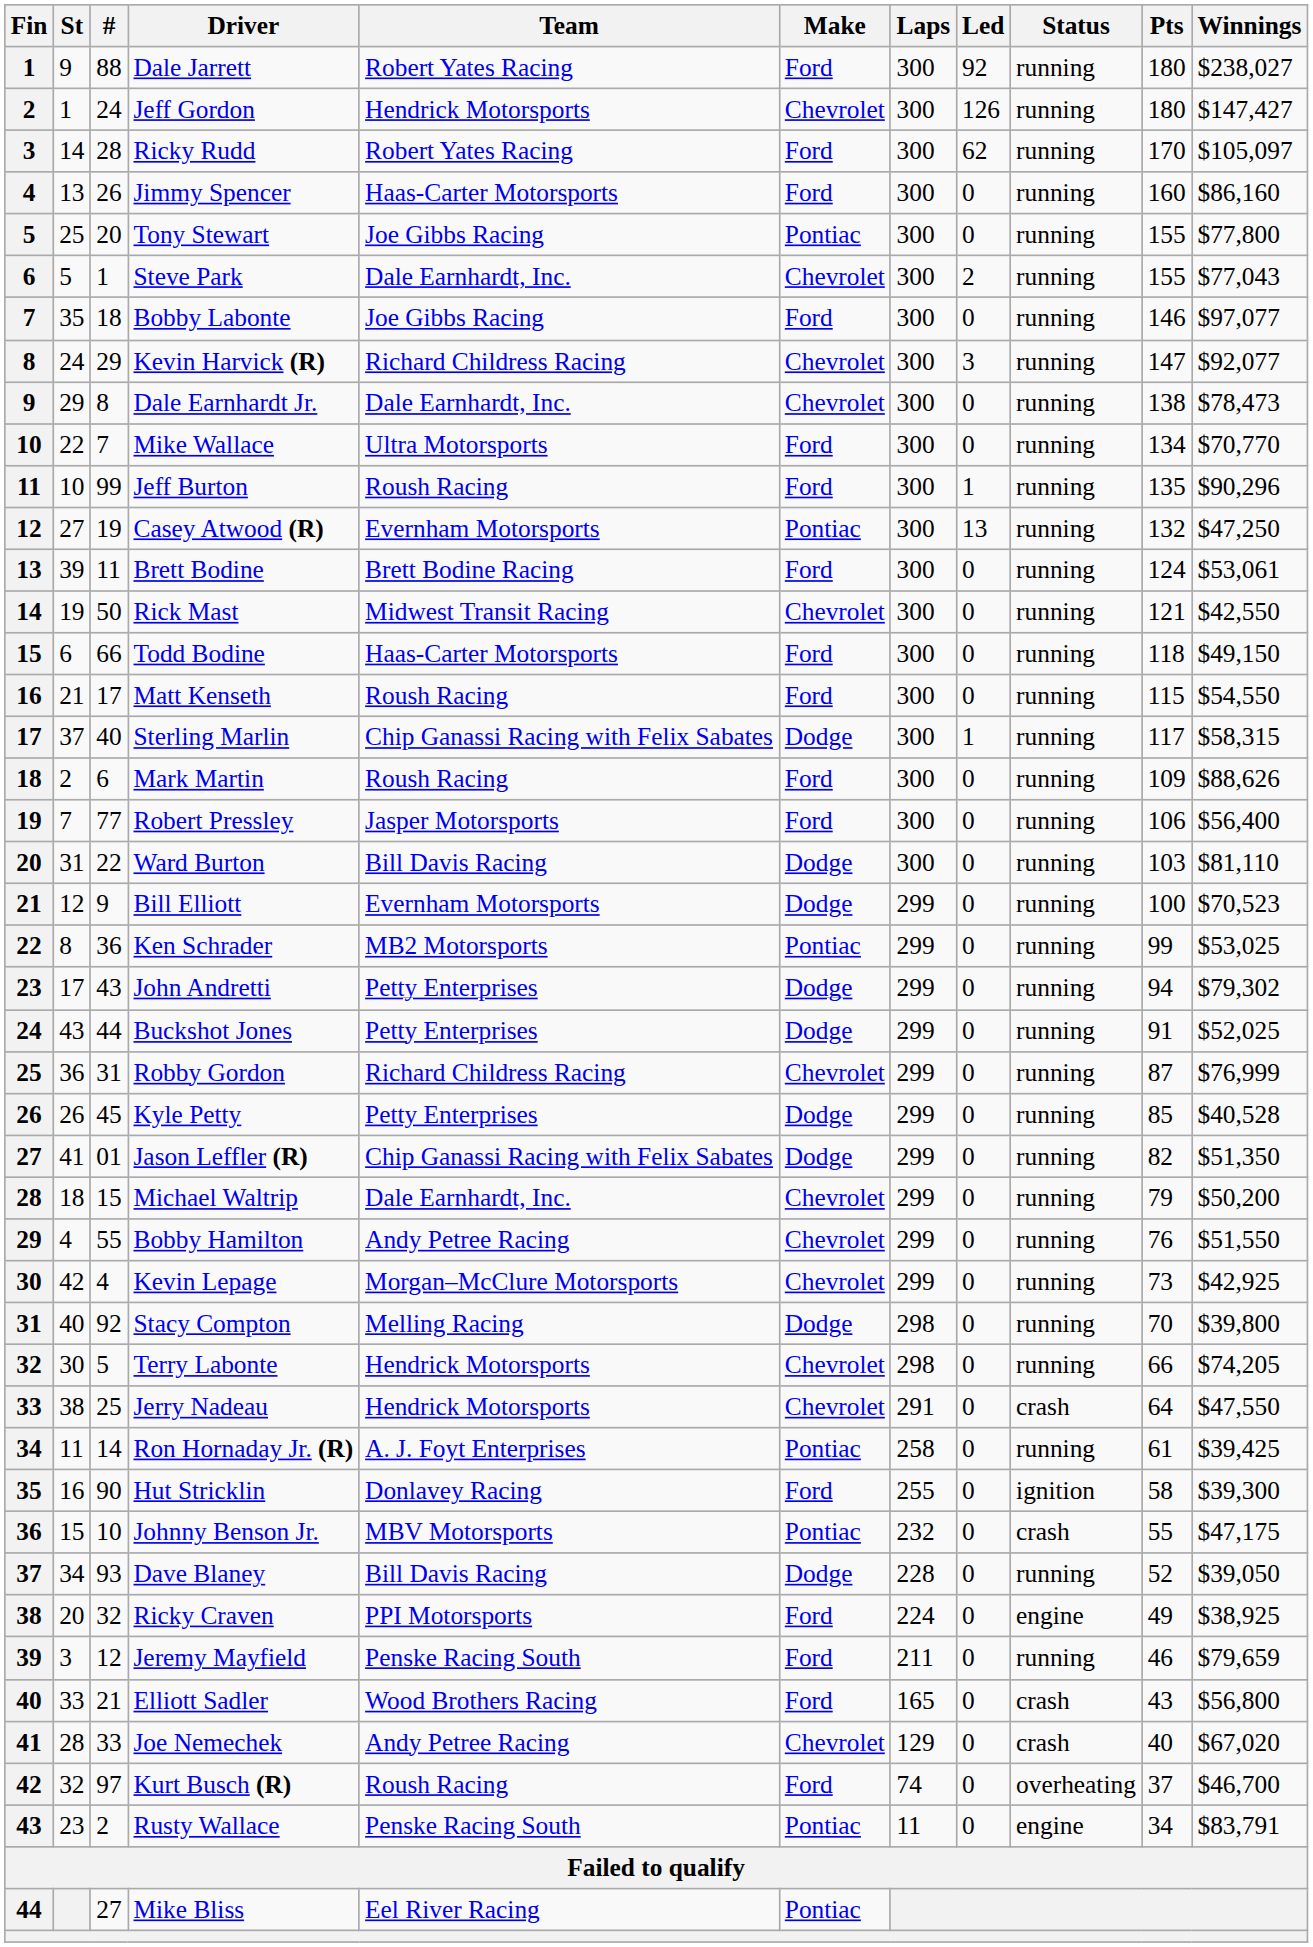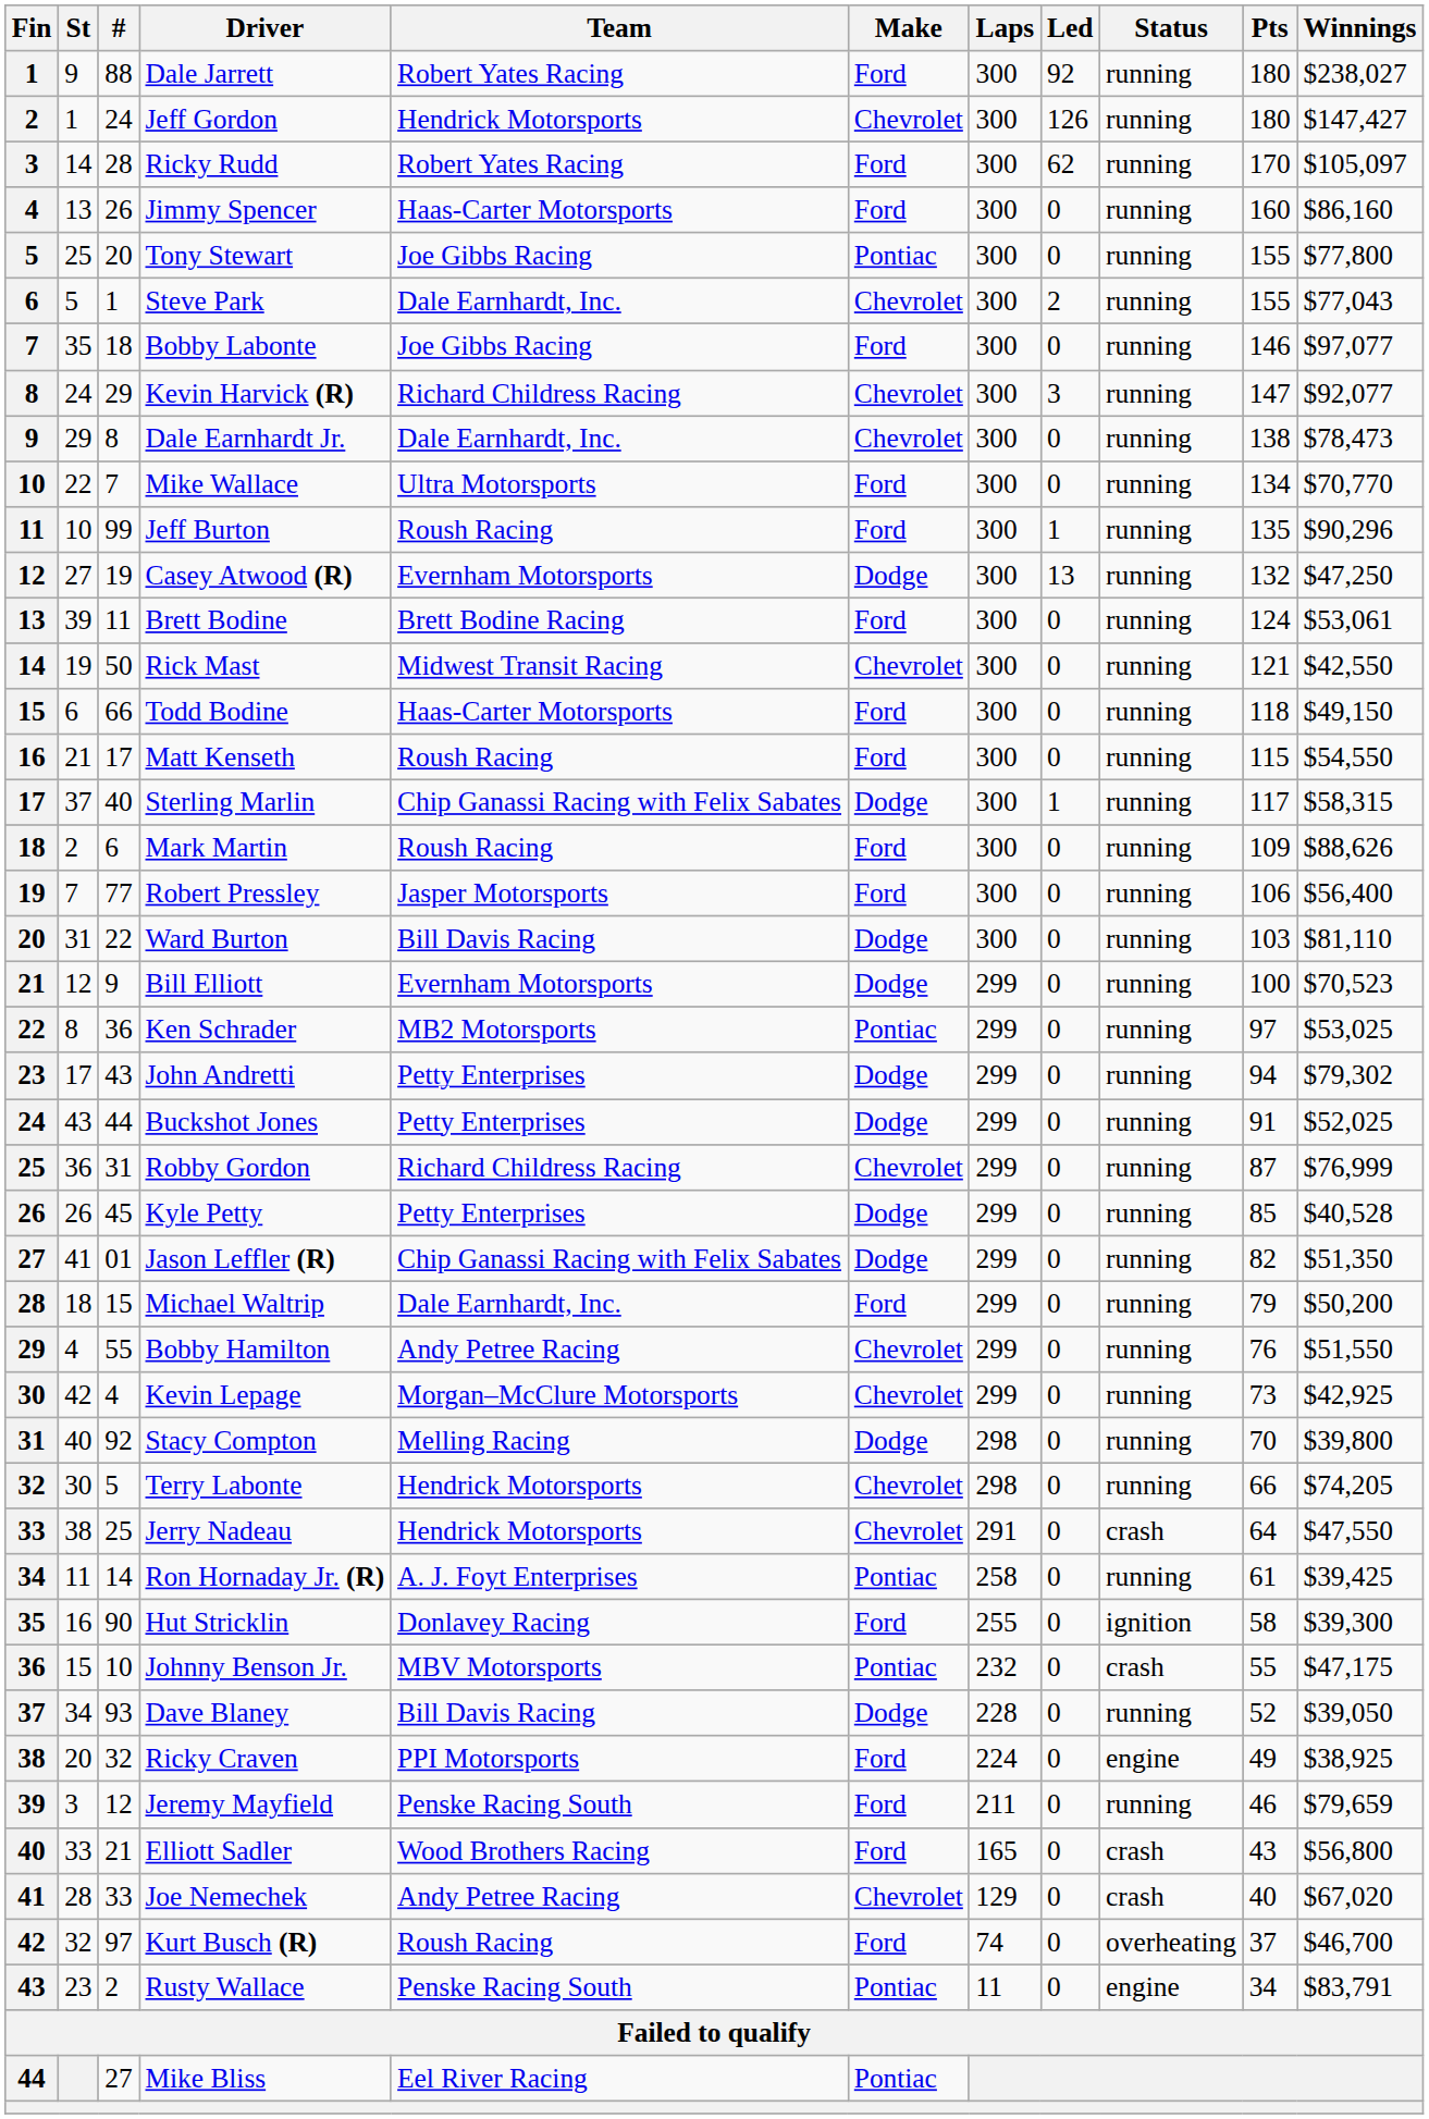Casey Atwood (R) | Make: Pontiac -> Dodge
Ken Schrader | Pts: 99 -> 97
Michael Waltrip | Make: Chevrolet -> Ford
